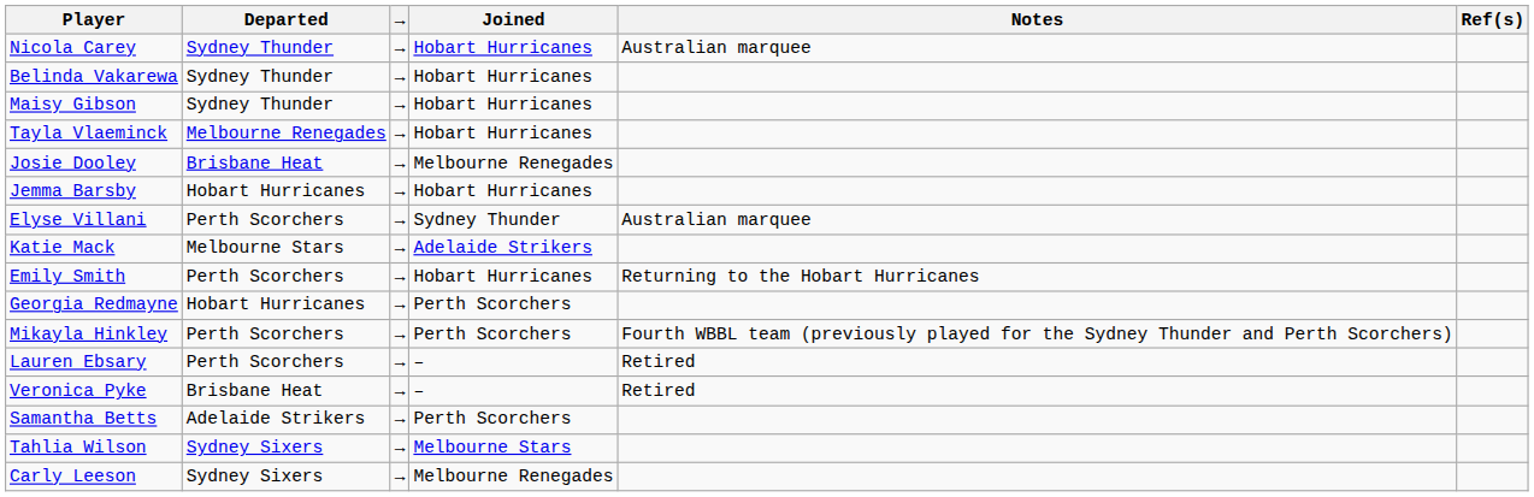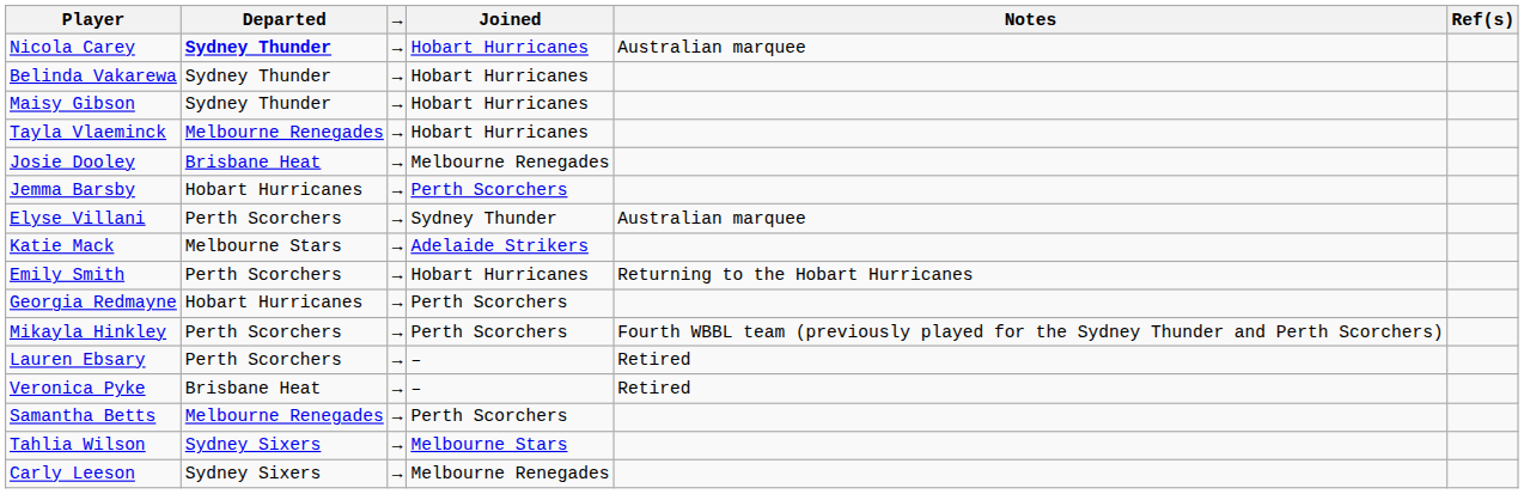Nicola Carey | Departed: normal -> bold
Jemma Barsby | Joined: Hobart Hurricanes -> Perth Scorchers
Samantha Betts | Departed: Adelaide Strikers -> Melbourne Renegades
